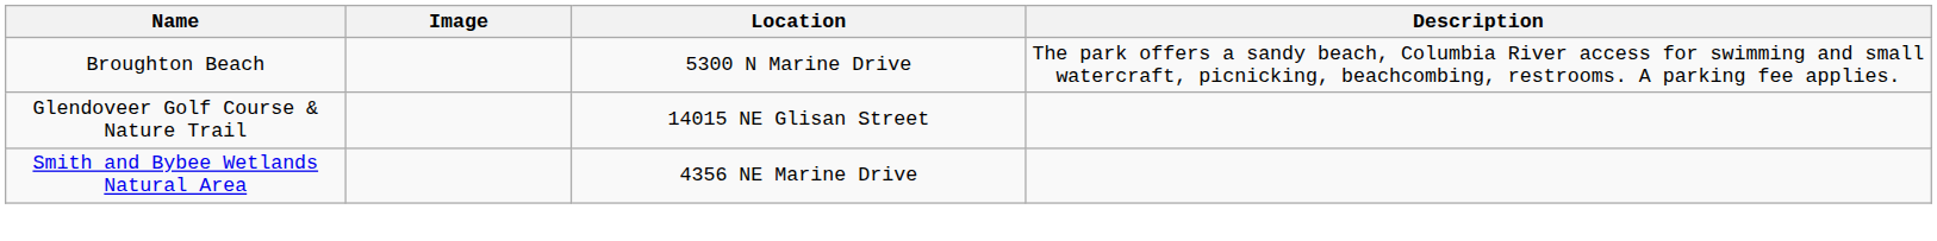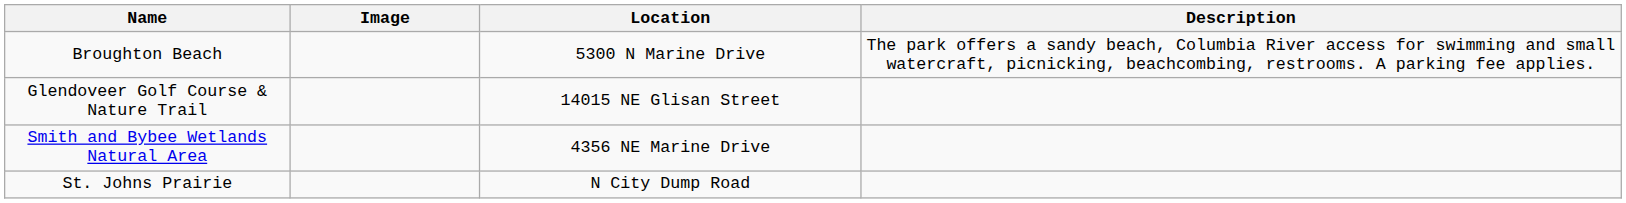+ row: St. Johns Prairie | N City Dump Road
